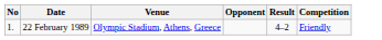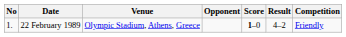+ column: Score | 1–0
